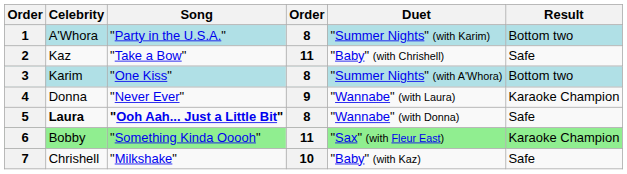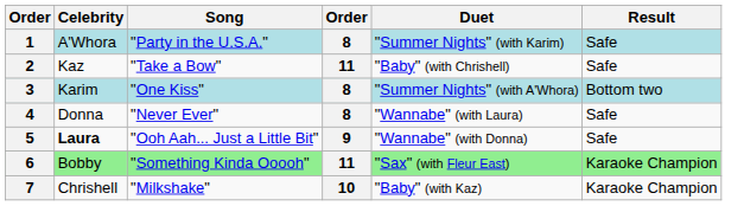1 | Result: Bottom two -> Safe
4 | column 4: 9 -> 8
4 | Result: Karaoke Champion -> Safe
5 | Song: bold -> normal
5 | column 4: 8 -> 9
7 | Result: Safe -> Karaoke Champion
